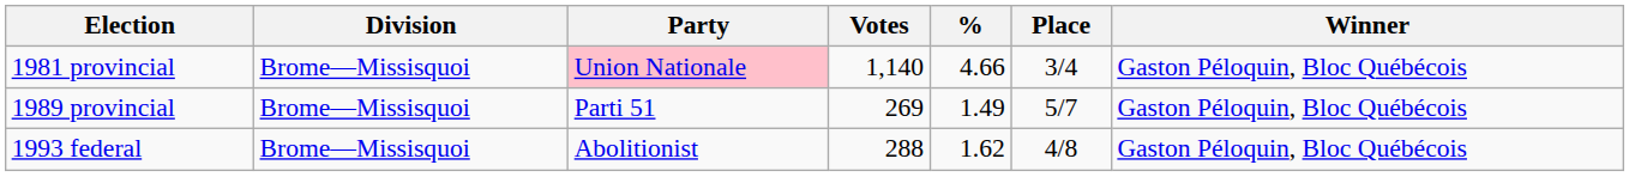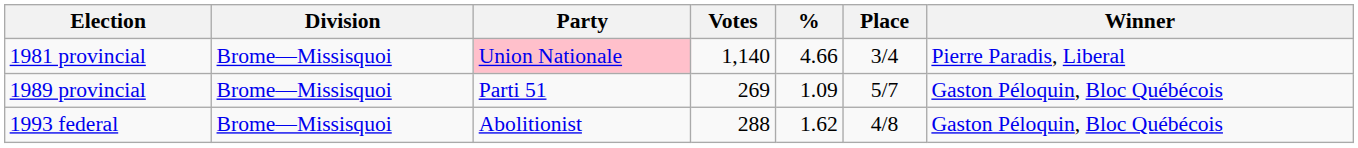1981 provincial | Winner: Gaston Péloquin, Bloc Québécois -> Pierre Paradis, Liberal
1989 provincial | %: 1.49 -> 1.09
